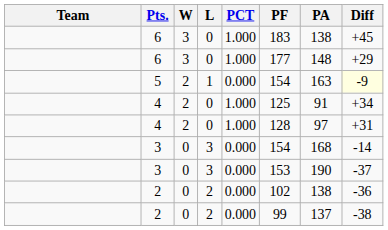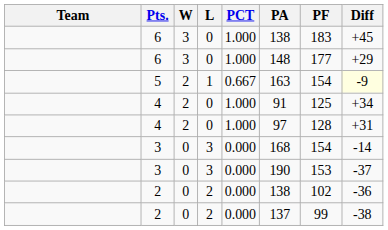columns swapped: PF <-> PA
5 | PCT: 0.000 -> 0.667
